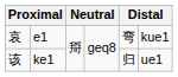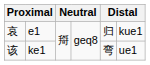e1 | column 5: 弯 -> 归
ke1 | column 5: 归 -> 弯
